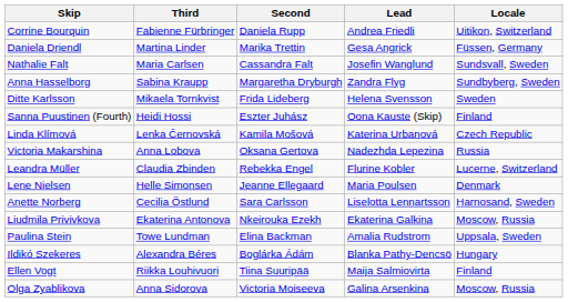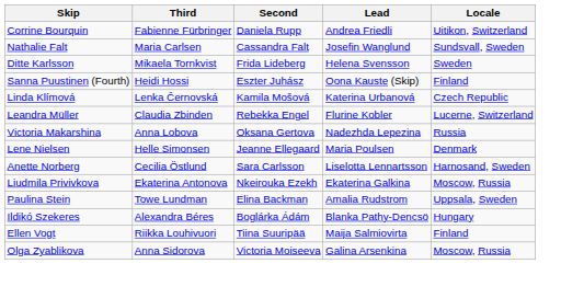- row: Daniela Driendl | Martina Linder | Marika Trettin | Gesa Angrick | Füssen, Germany
- row: Anna Hasselborg | Sabina Kraupp | Margaretha Dryburgh | Zandra Flyg | Sundbyberg, Sweden
rows swapped: Victoria Makarshina <-> Leandra Müller
